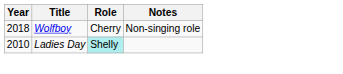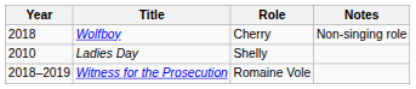Ladies Day | Role: paleturquoise background -> no background
+ row: 2018–2019 | Witness for the Prosecution | Romaine Vole
